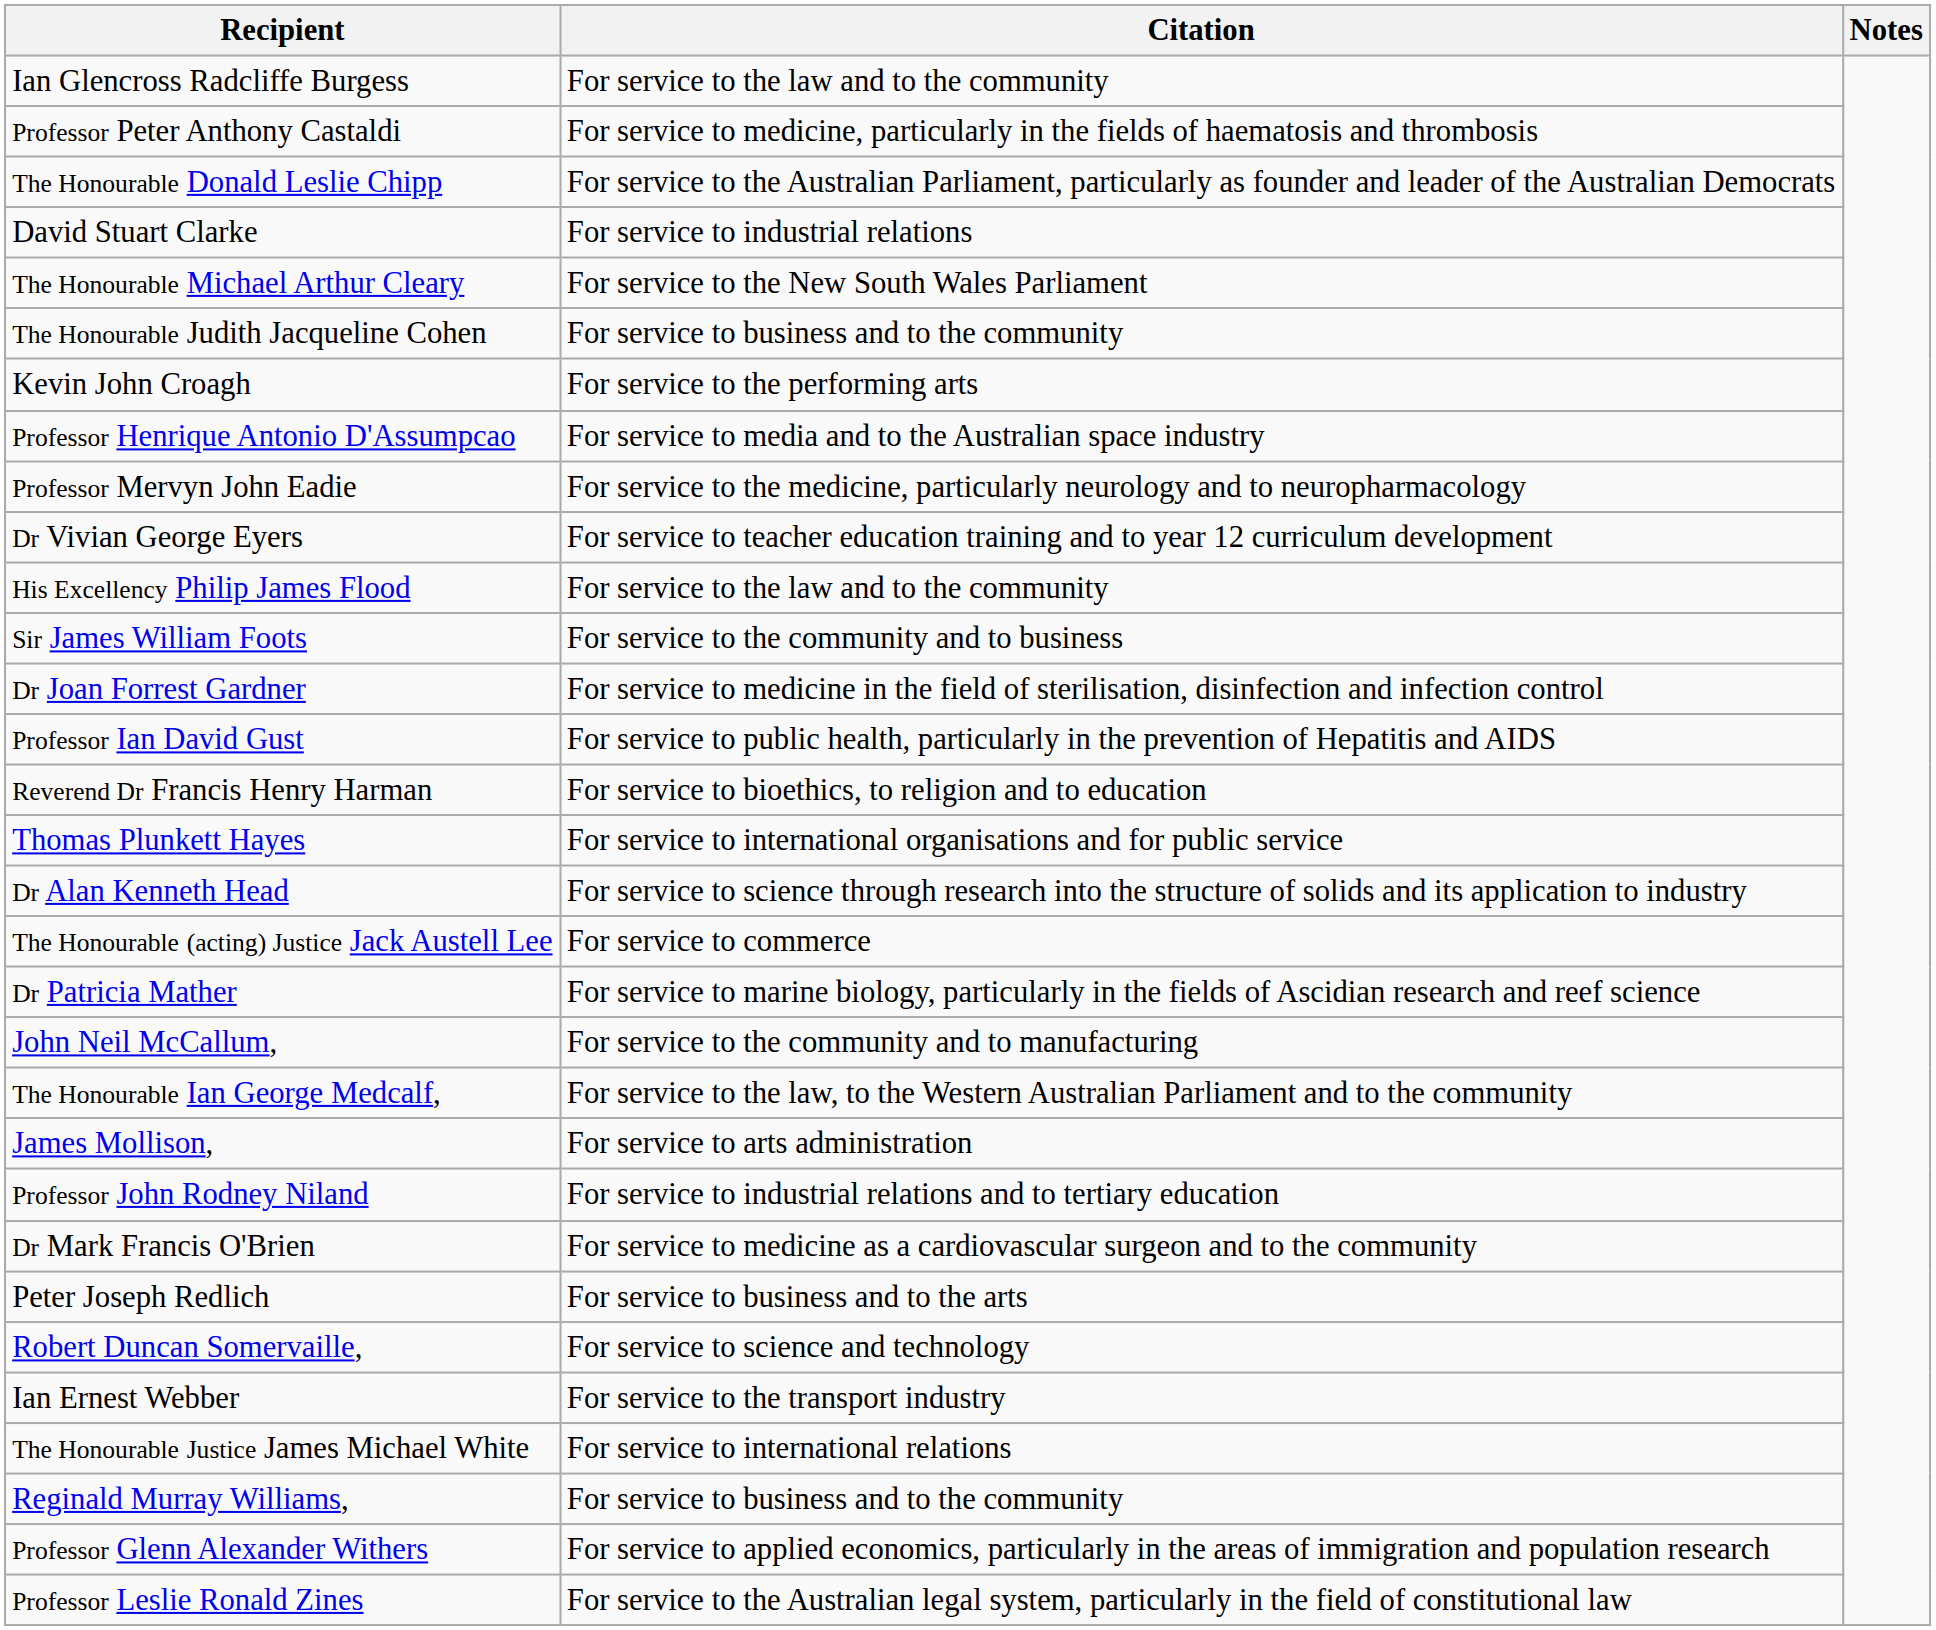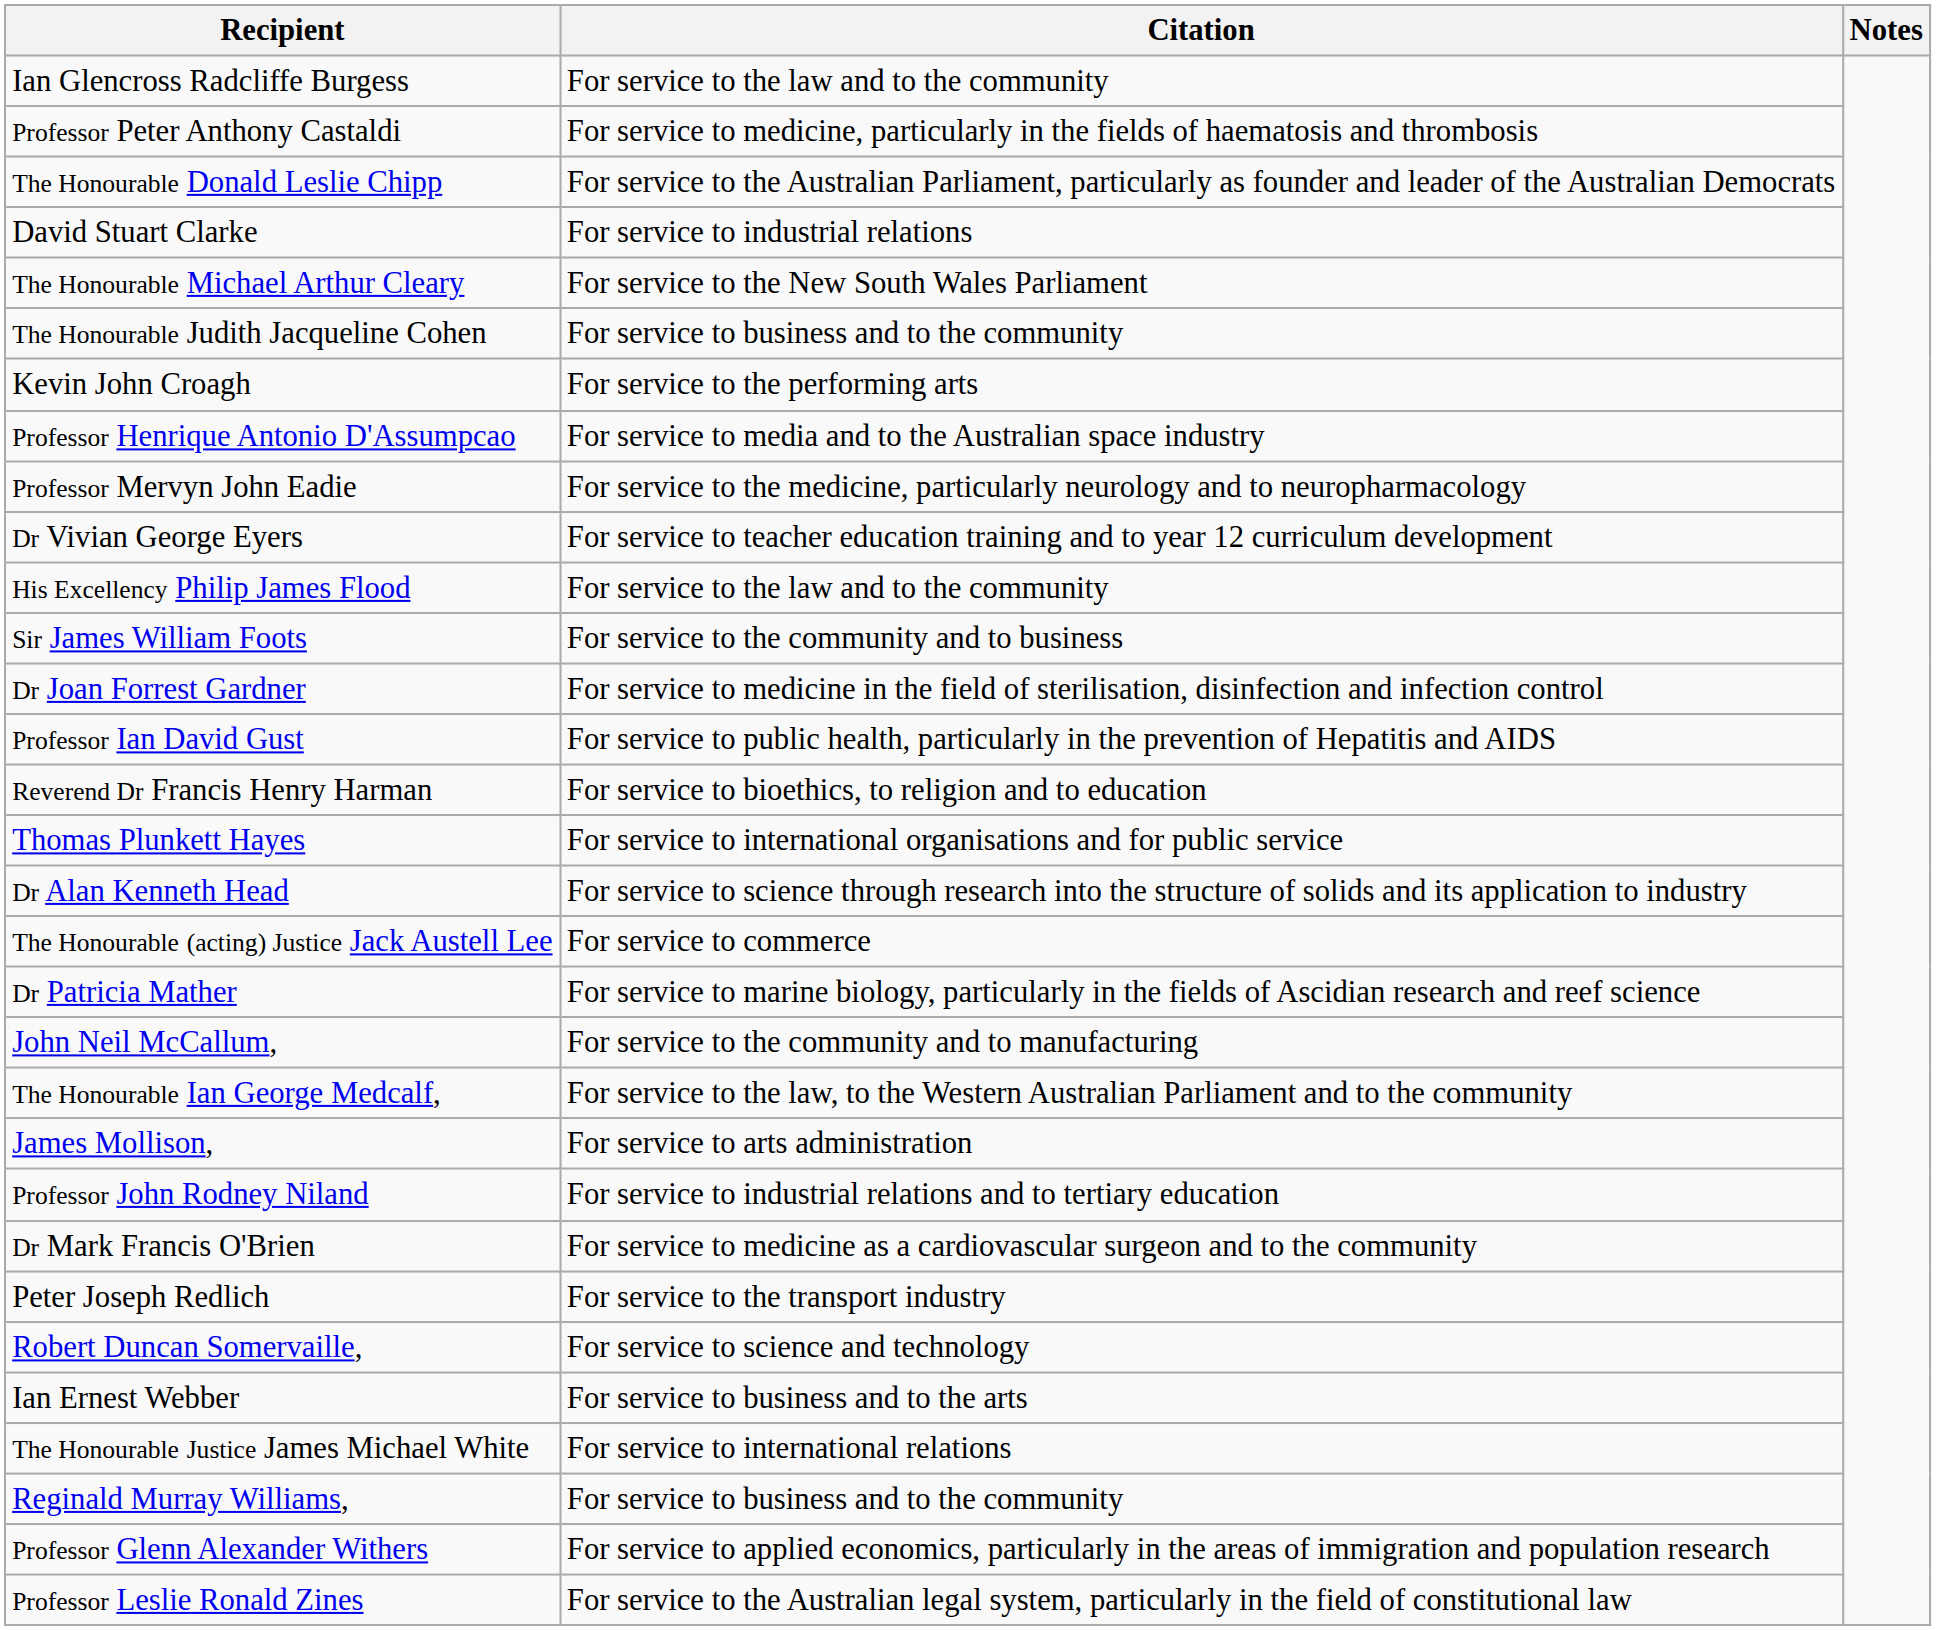Peter Joseph Redlich | Citation: For service to business and to the arts -> For service to the transport industry
Ian Ernest Webber | Citation: For service to the transport industry -> For service to business and to the arts
